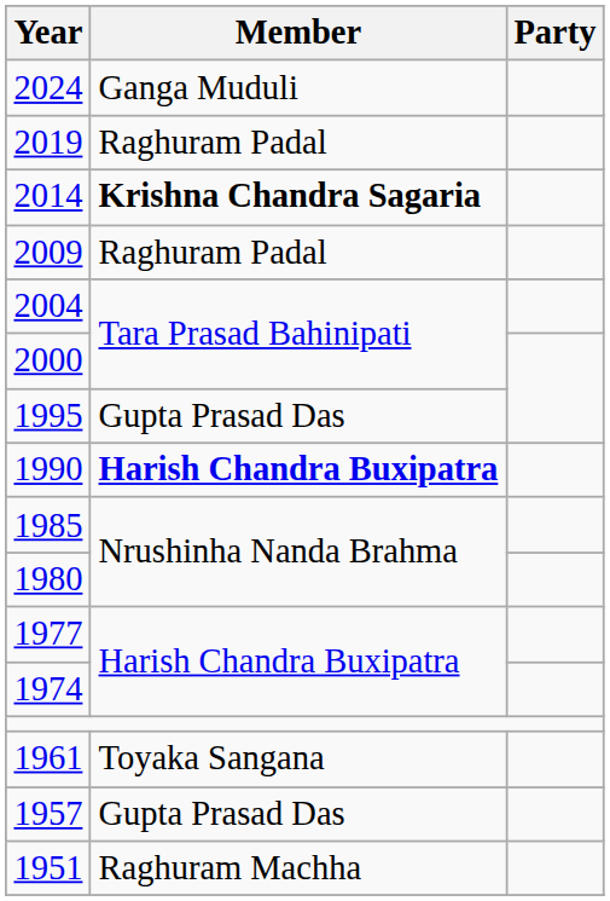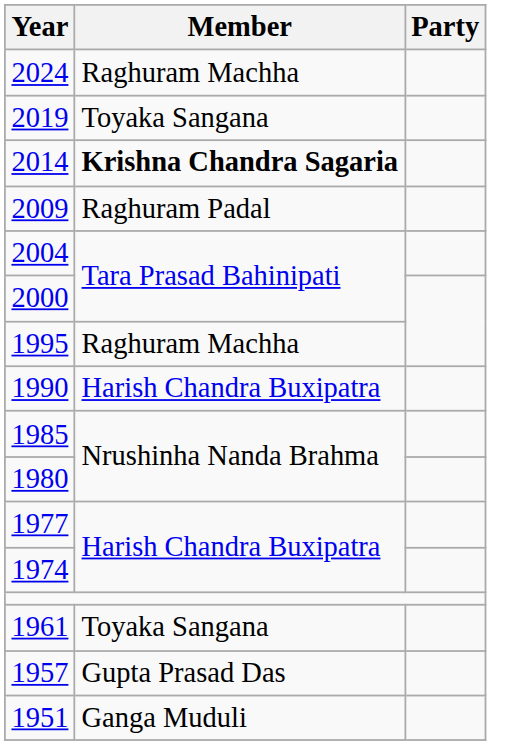2024 | Member: Ganga Muduli -> Raghuram Machha
2019 | Member: Raghuram Padal -> Toyaka Sangana
1995 | Member: Gupta Prasad Das -> Raghuram Machha
1990 | Member: bold -> normal
1951 | Member: Raghuram Machha -> Ganga Muduli
